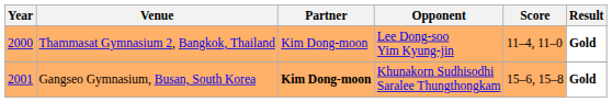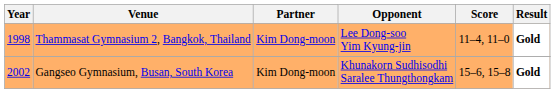Thammasat Gymnasium 2, Bangkok, Thailand | Year: 2000 -> 1998
Gangseo Gymnasium, Busan, South Korea | Year: 2001 -> 2002
Gangseo Gymnasium, Busan, South Korea | Partner: bold -> normal
